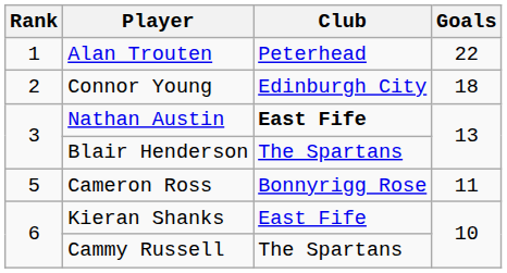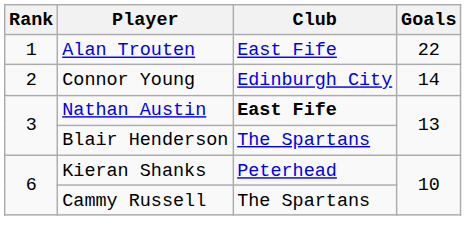Alan Trouten | Club: Peterhead -> East Fife
Connor Young | Goals: 18 -> 14
- row: 5 | Cameron Ross | Bonnyrigg Rose | 11
Kieran Shanks | Club: East Fife -> Peterhead
